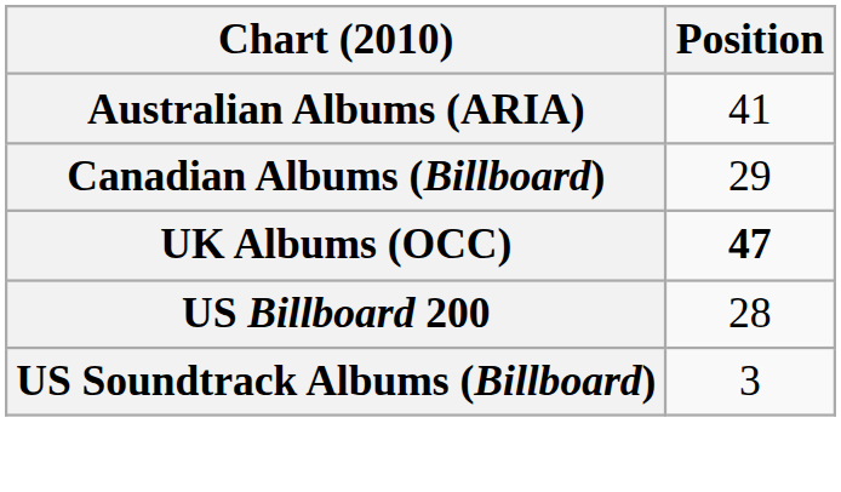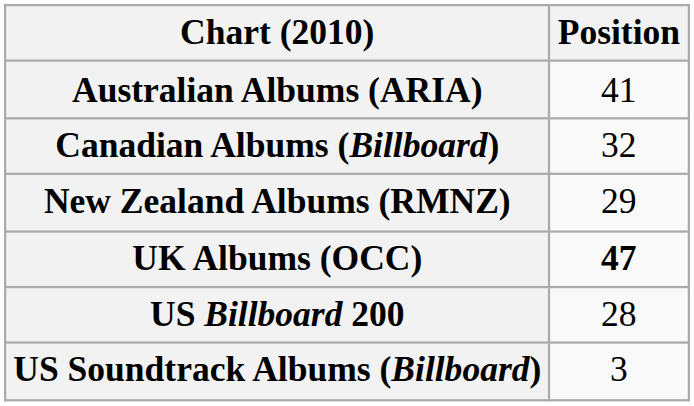Canadian Albums (Billboard) | Position: 29 -> 32
+ row: New Zealand Albums (RMNZ) | 29
